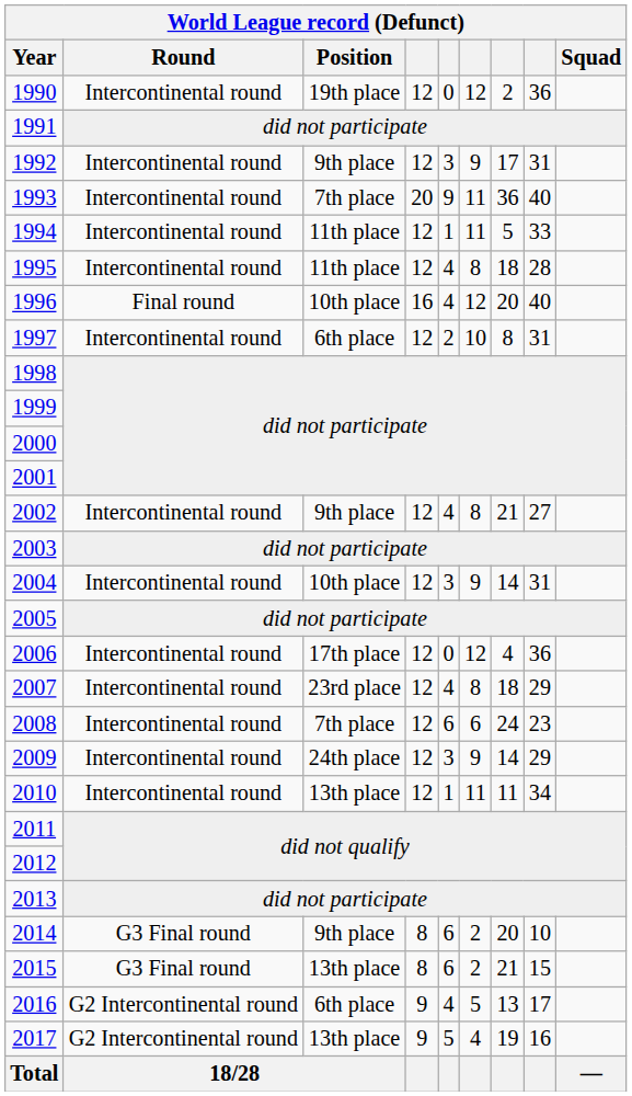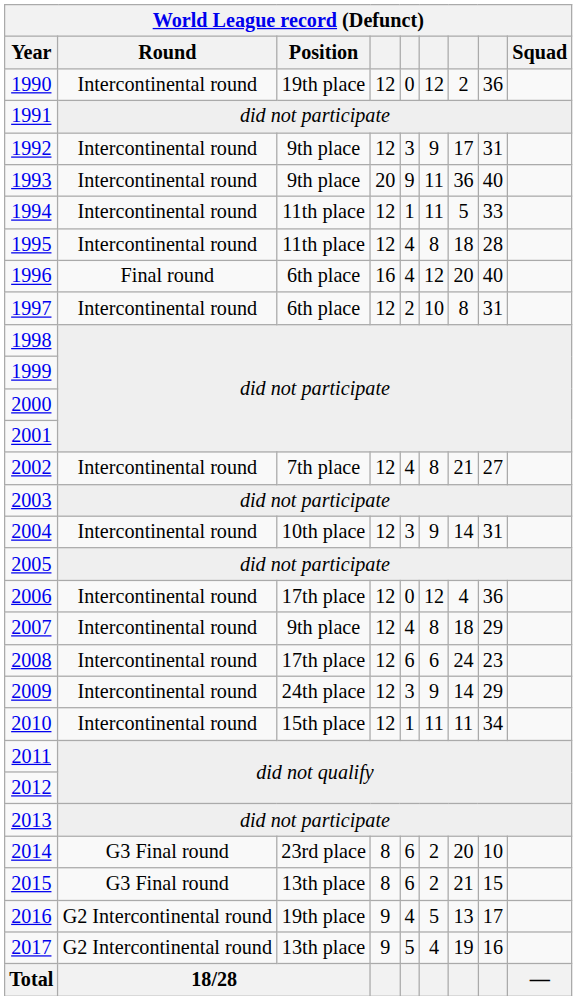1993 | Position: 7th place -> 9th place
1996 | Position: 10th place -> 6th place
2002 | Position: 9th place -> 7th place
2007 | Position: 23rd place -> 9th place
2008 | Position: 7th place -> 17th place
2010 | Position: 13th place -> 15th place
2014 | Position: 9th place -> 23rd place
2016 | Position: 6th place -> 19th place
